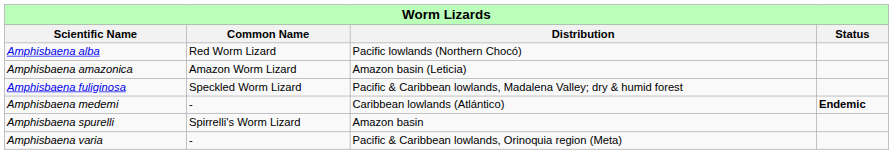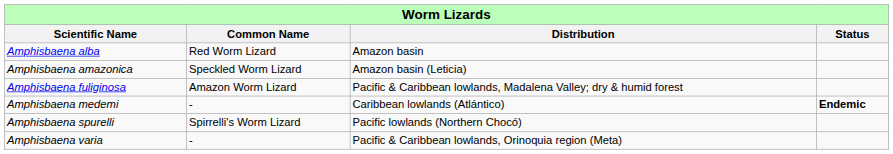Amphisbaena alba | column 3: Pacific lowlands (Northern Chocó) -> Amazon basin
Amphisbaena amazonica | column 2: Amazon Worm Lizard -> Speckled Worm Lizard
Amphisbaena fuliginosa | column 2: Speckled Worm Lizard -> Amazon Worm Lizard
Amphisbaena spurelli | column 3: Amazon basin -> Pacific lowlands (Northern Chocó)
